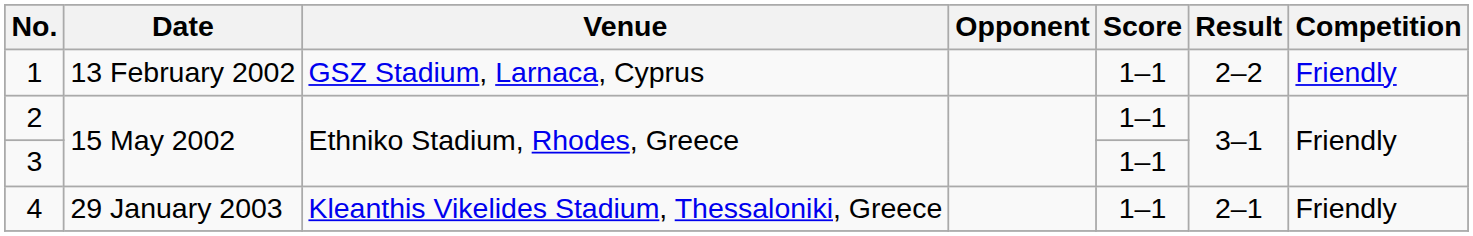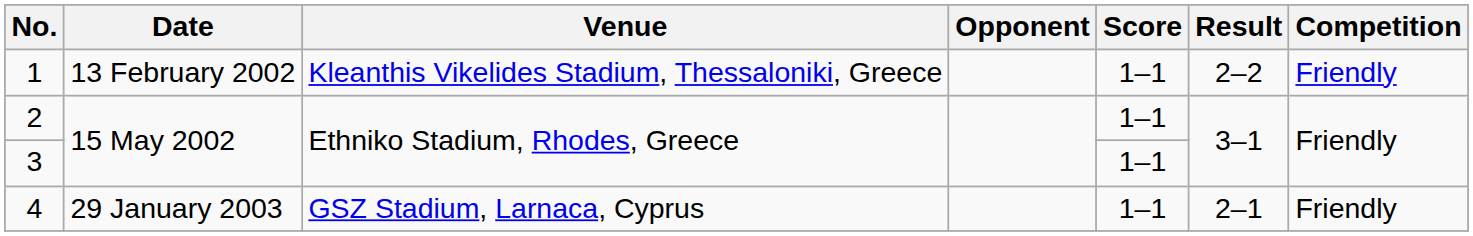1 | Venue: GSZ Stadium, Larnaca, Cyprus -> Kleanthis Vikelides Stadium, Thessaloniki, Greece
4 | Venue: Kleanthis Vikelides Stadium, Thessaloniki, Greece -> GSZ Stadium, Larnaca, Cyprus
